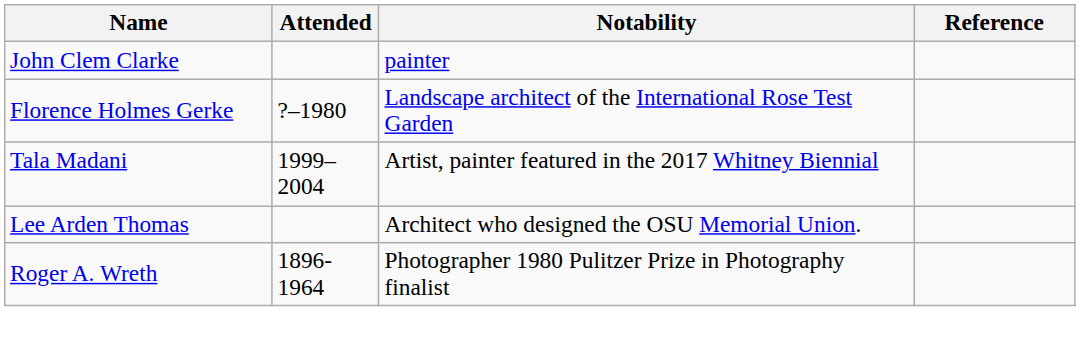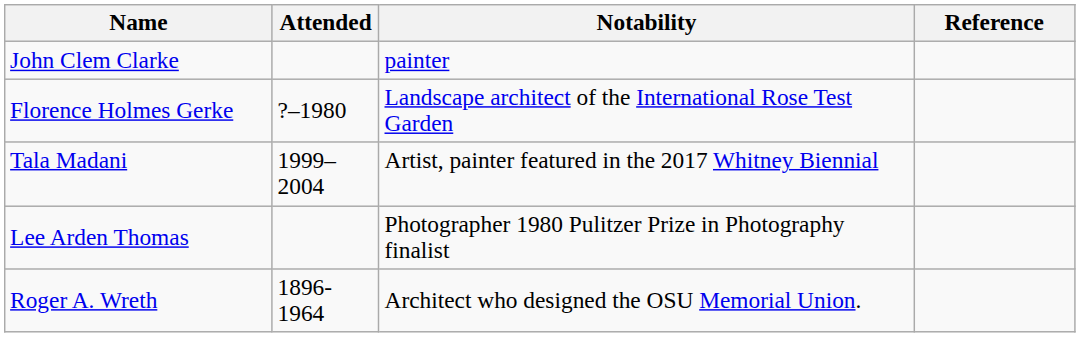Lee Arden Thomas | Notability: Architect who designed the OSU Memorial Union. -> Photographer 1980 Pulitzer Prize in Photography finalist
Roger A. Wreth | Notability: Photographer 1980 Pulitzer Prize in Photography finalist -> Architect who designed the OSU Memorial Union.
